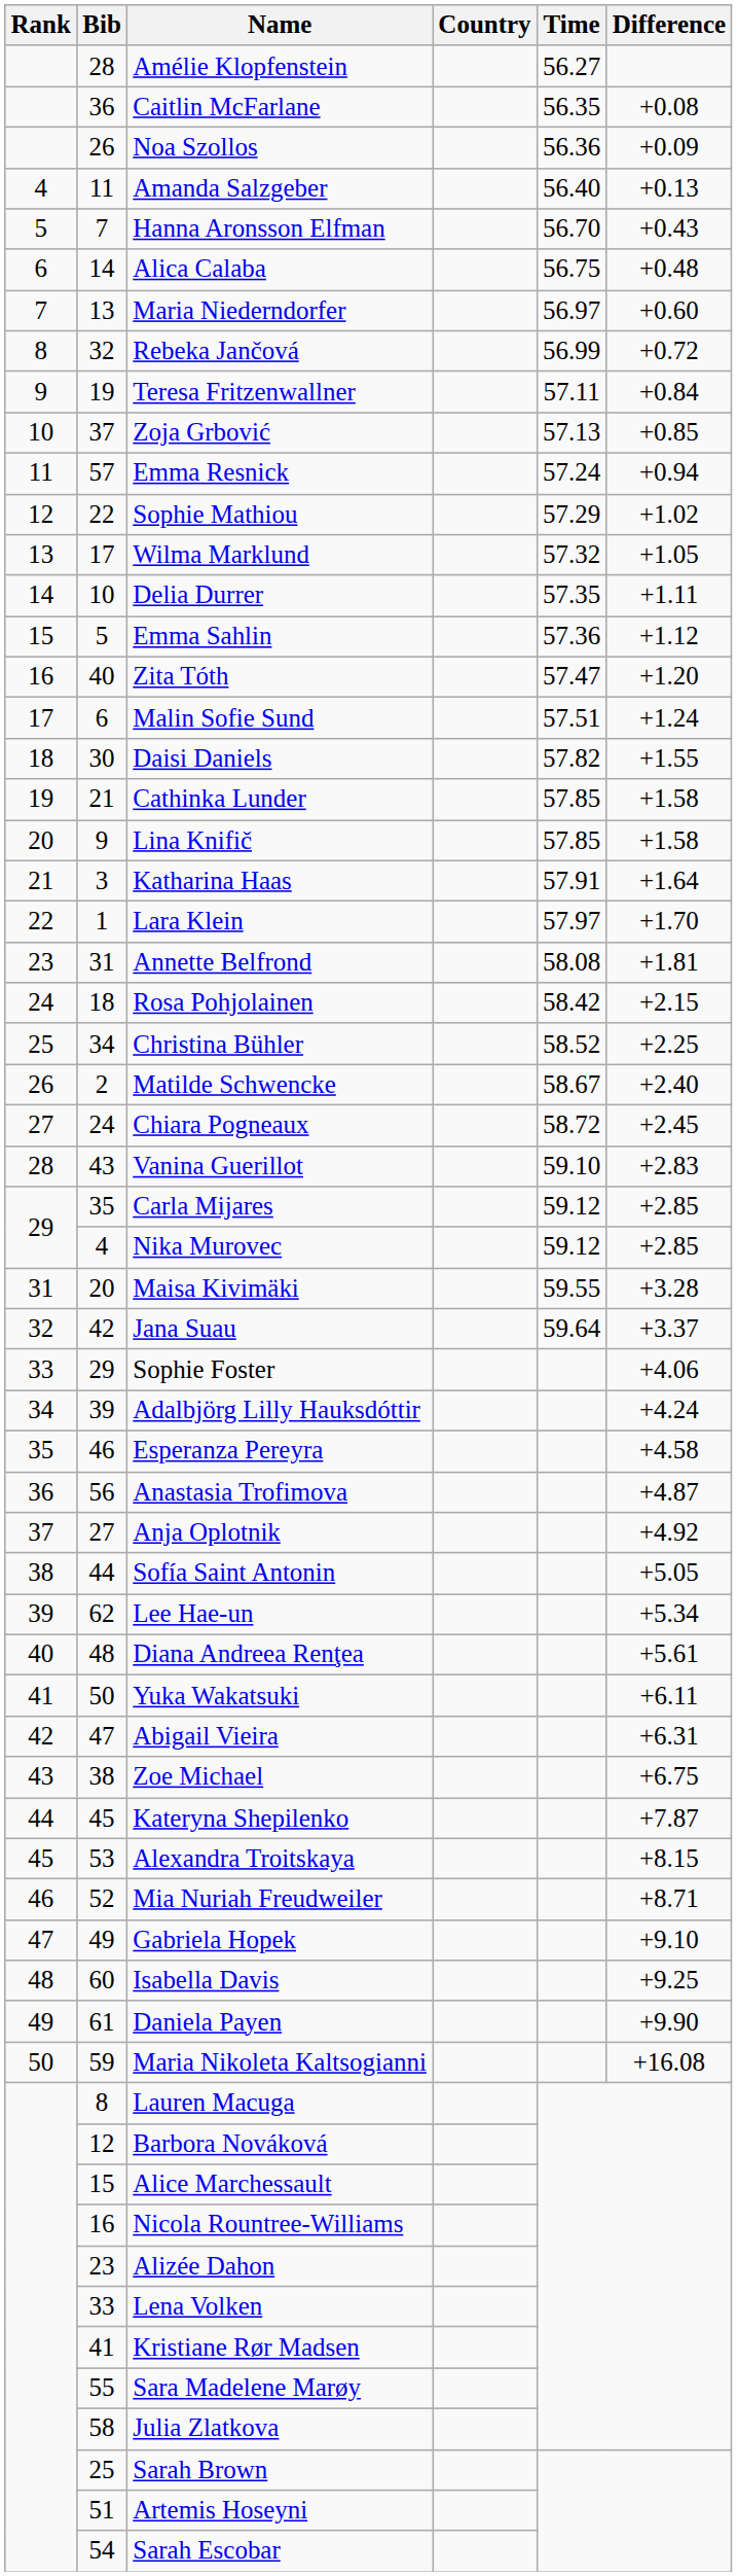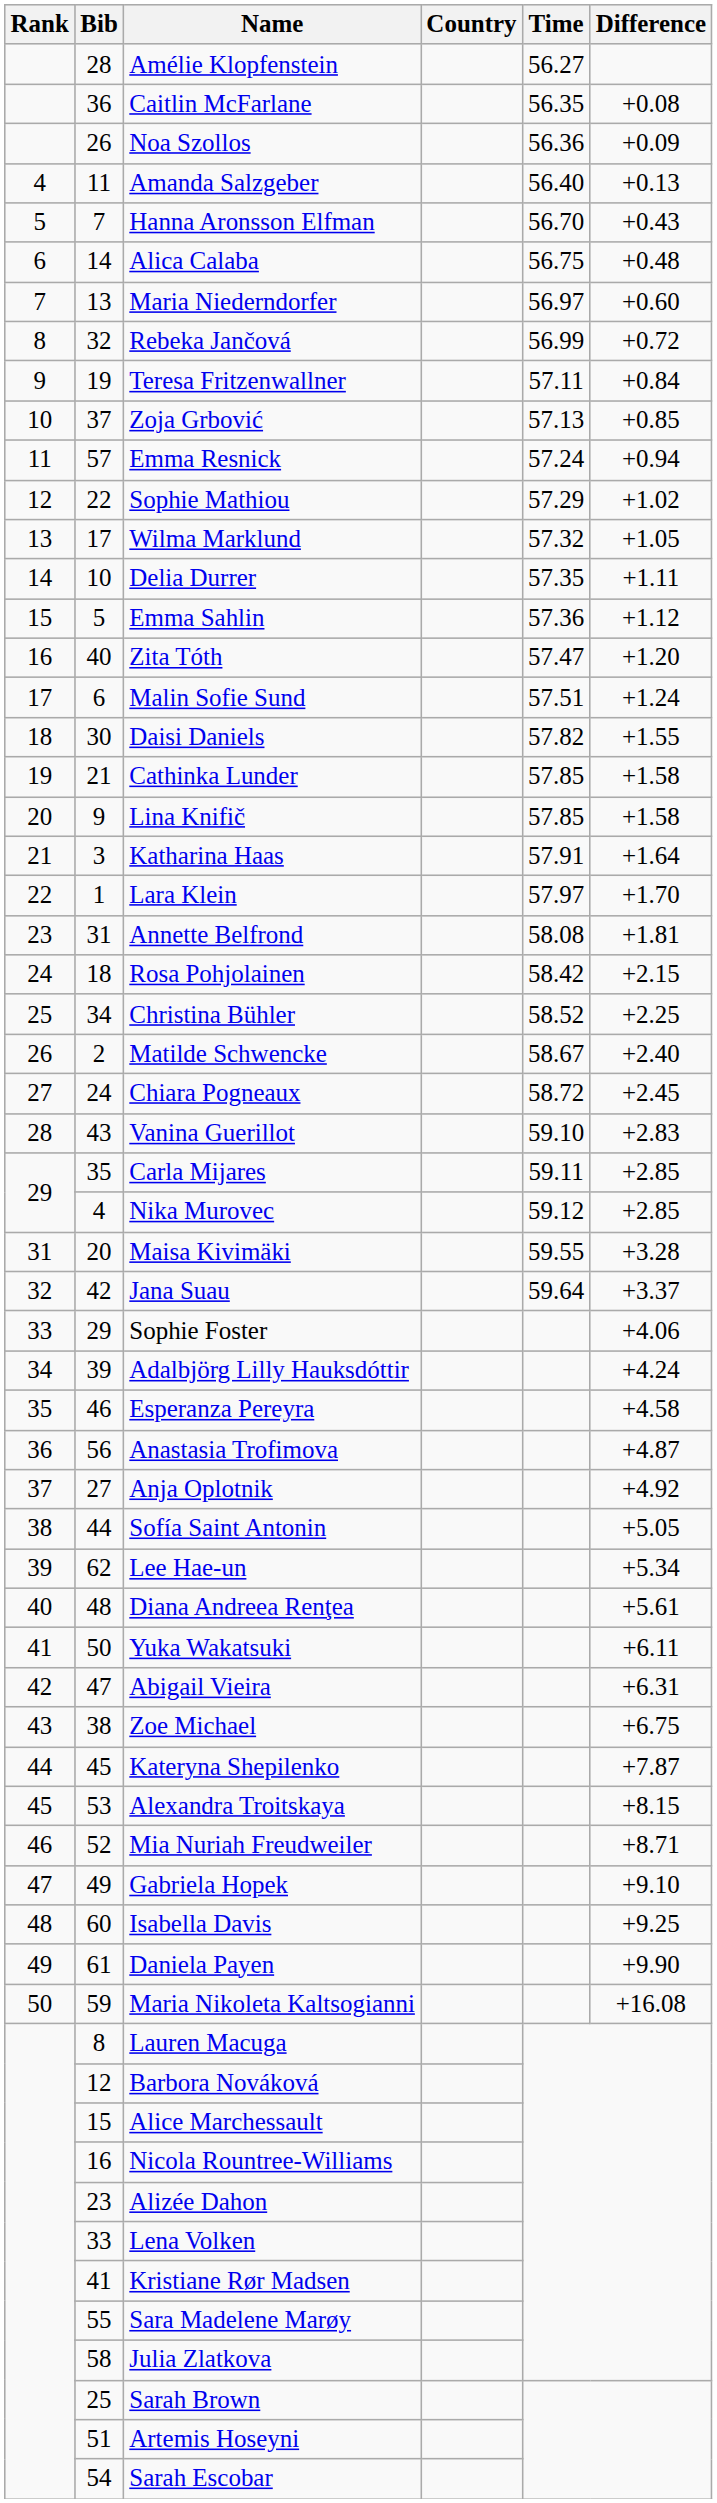Carla Mijares | Time: 59.12 -> 59.11
